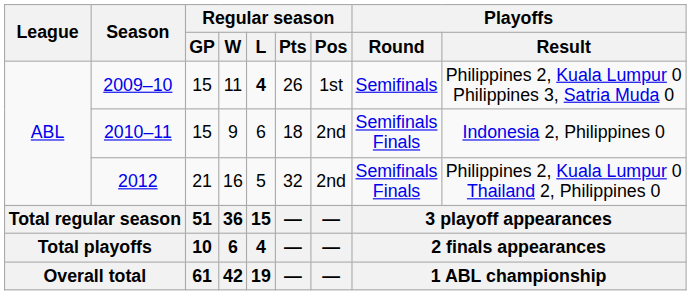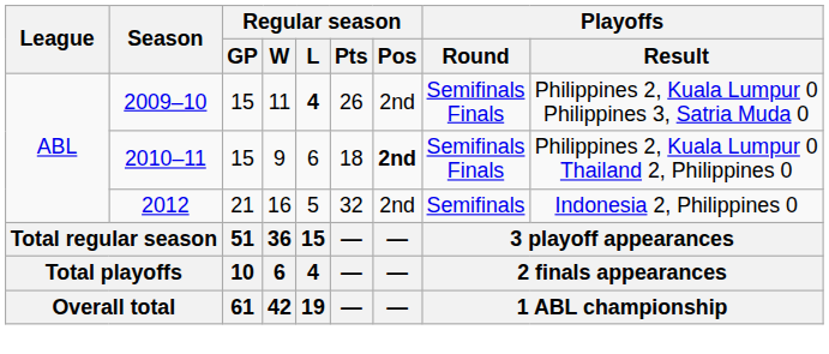2009–10 | Regular season / Pos: 1st -> 2nd
2009–10 | Playoffs / Round: Semifinals -> Semifinals Finals
2010–11 | Regular season / Pos: normal -> bold
2010–11 | Playoffs / Result: Indonesia 2, Philippines 0 -> Philippines 2, Kuala Lumpur 0 Thailand 2, Philippines 0
2012 | Playoffs / Round: Semifinals Finals -> Semifinals
2012 | Playoffs / Result: Philippines 2, Kuala Lumpur 0 Thailand 2, Philippines 0 -> Indonesia 2, Philippines 0
